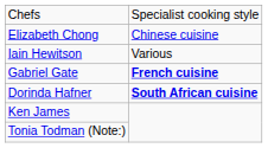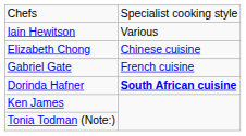rows swapped: Elizabeth Chong <-> Iain Hewitson
Gabriel Gate | column 2: bold -> normal
